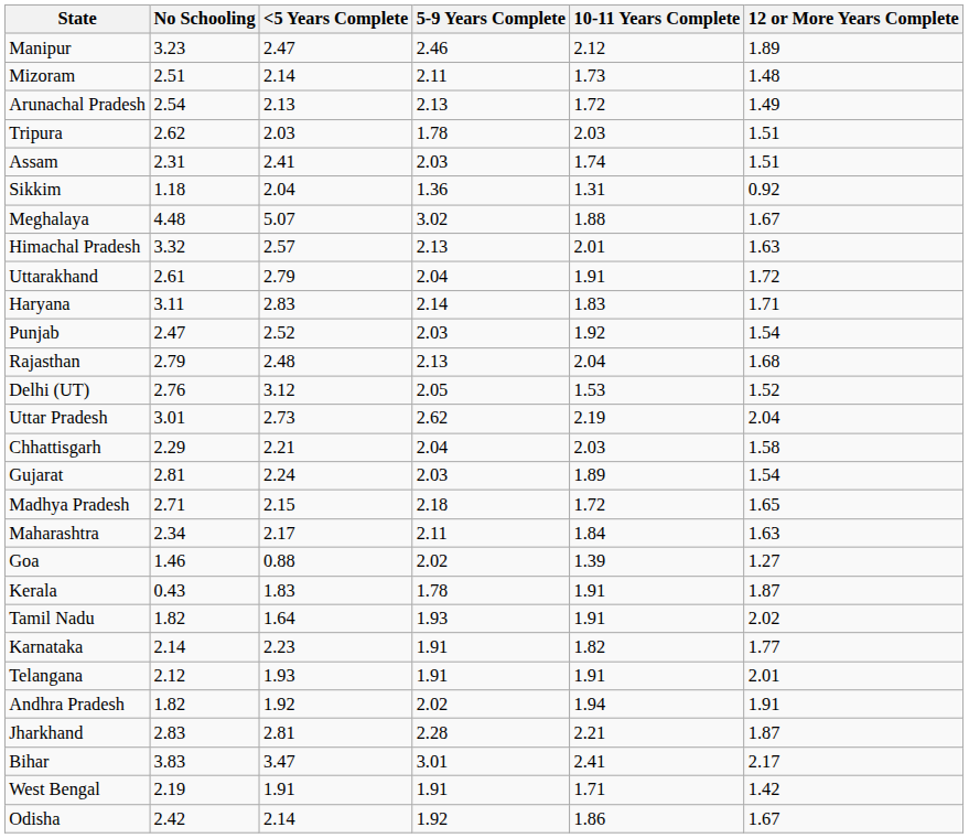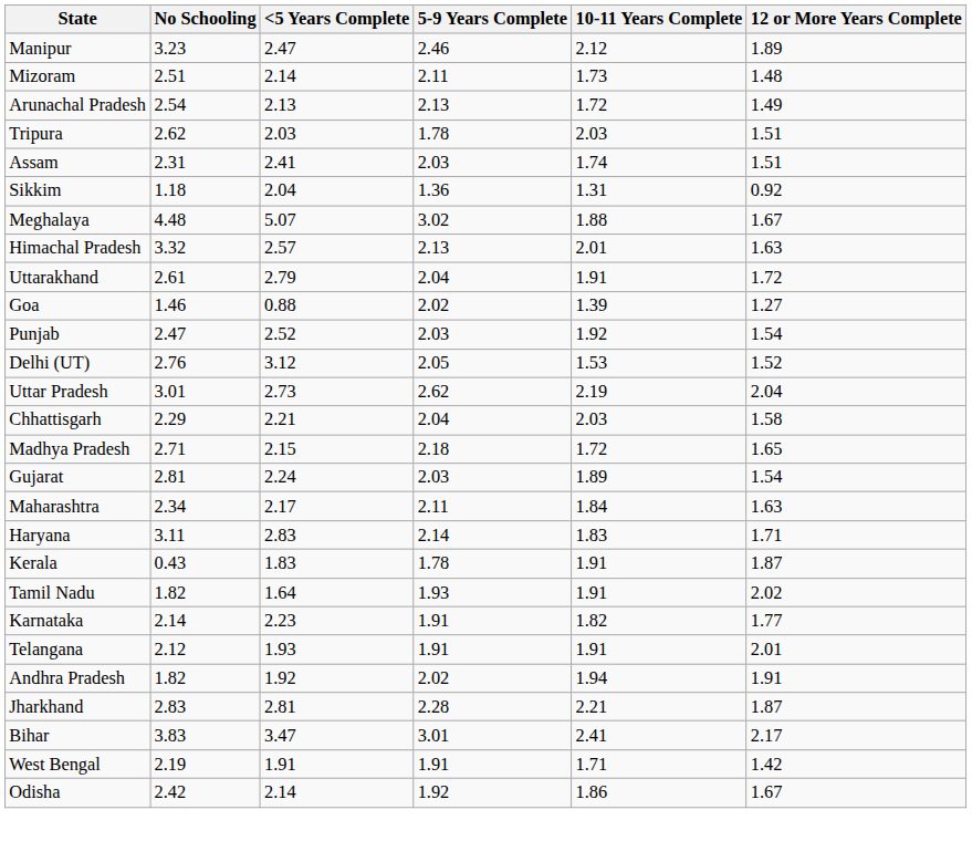rows swapped: Haryana <-> Goa
- row: Rajasthan | 2.79 | 2.48 | 2.13 | 2.04 | 1.68
rows swapped: Madhya Pradesh <-> Gujarat
